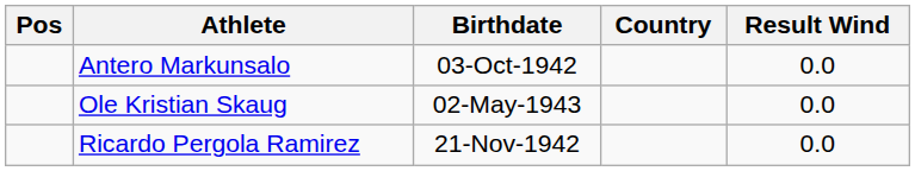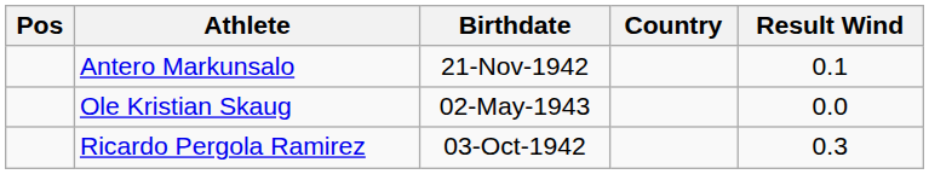Antero Markunsalo | Birthdate: 03-Oct-1942 -> 21-Nov-1942
Antero Markunsalo | Result Wind: 0.0 -> 0.1
Ricardo Pergola Ramirez | Birthdate: 21-Nov-1942 -> 03-Oct-1942
Ricardo Pergola Ramirez | Result Wind: 0.0 -> 0.3
